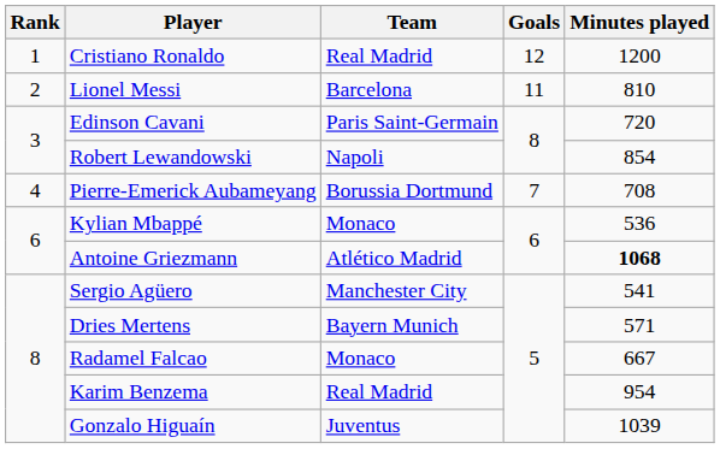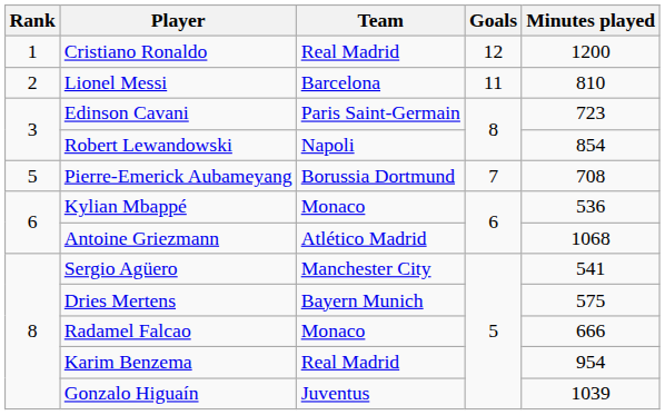Edinson Cavani | Minutes played: 720 -> 723
Pierre-Emerick Aubameyang | Rank: 4 -> 5
Antoine Griezmann | Minutes played: bold -> normal
Dries Mertens | Minutes played: 571 -> 575
Radamel Falcao | Minutes played: 667 -> 666
